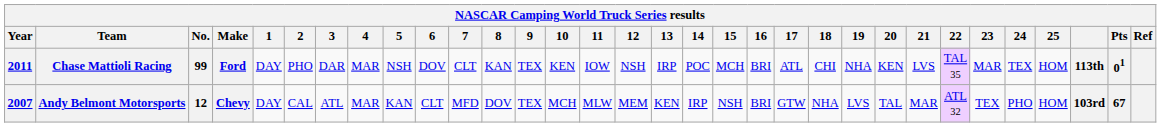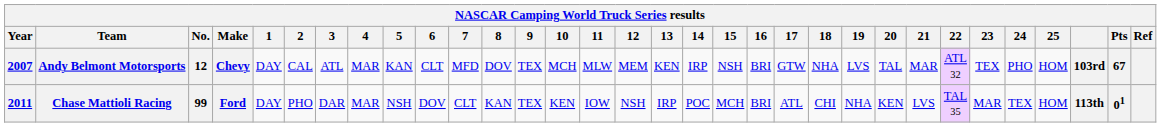rows swapped: Andy Belmont Motorsports <-> Chase Mattioli Racing
